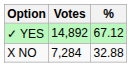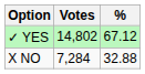✓ YES | Votes: 14,892 -> 14,802
